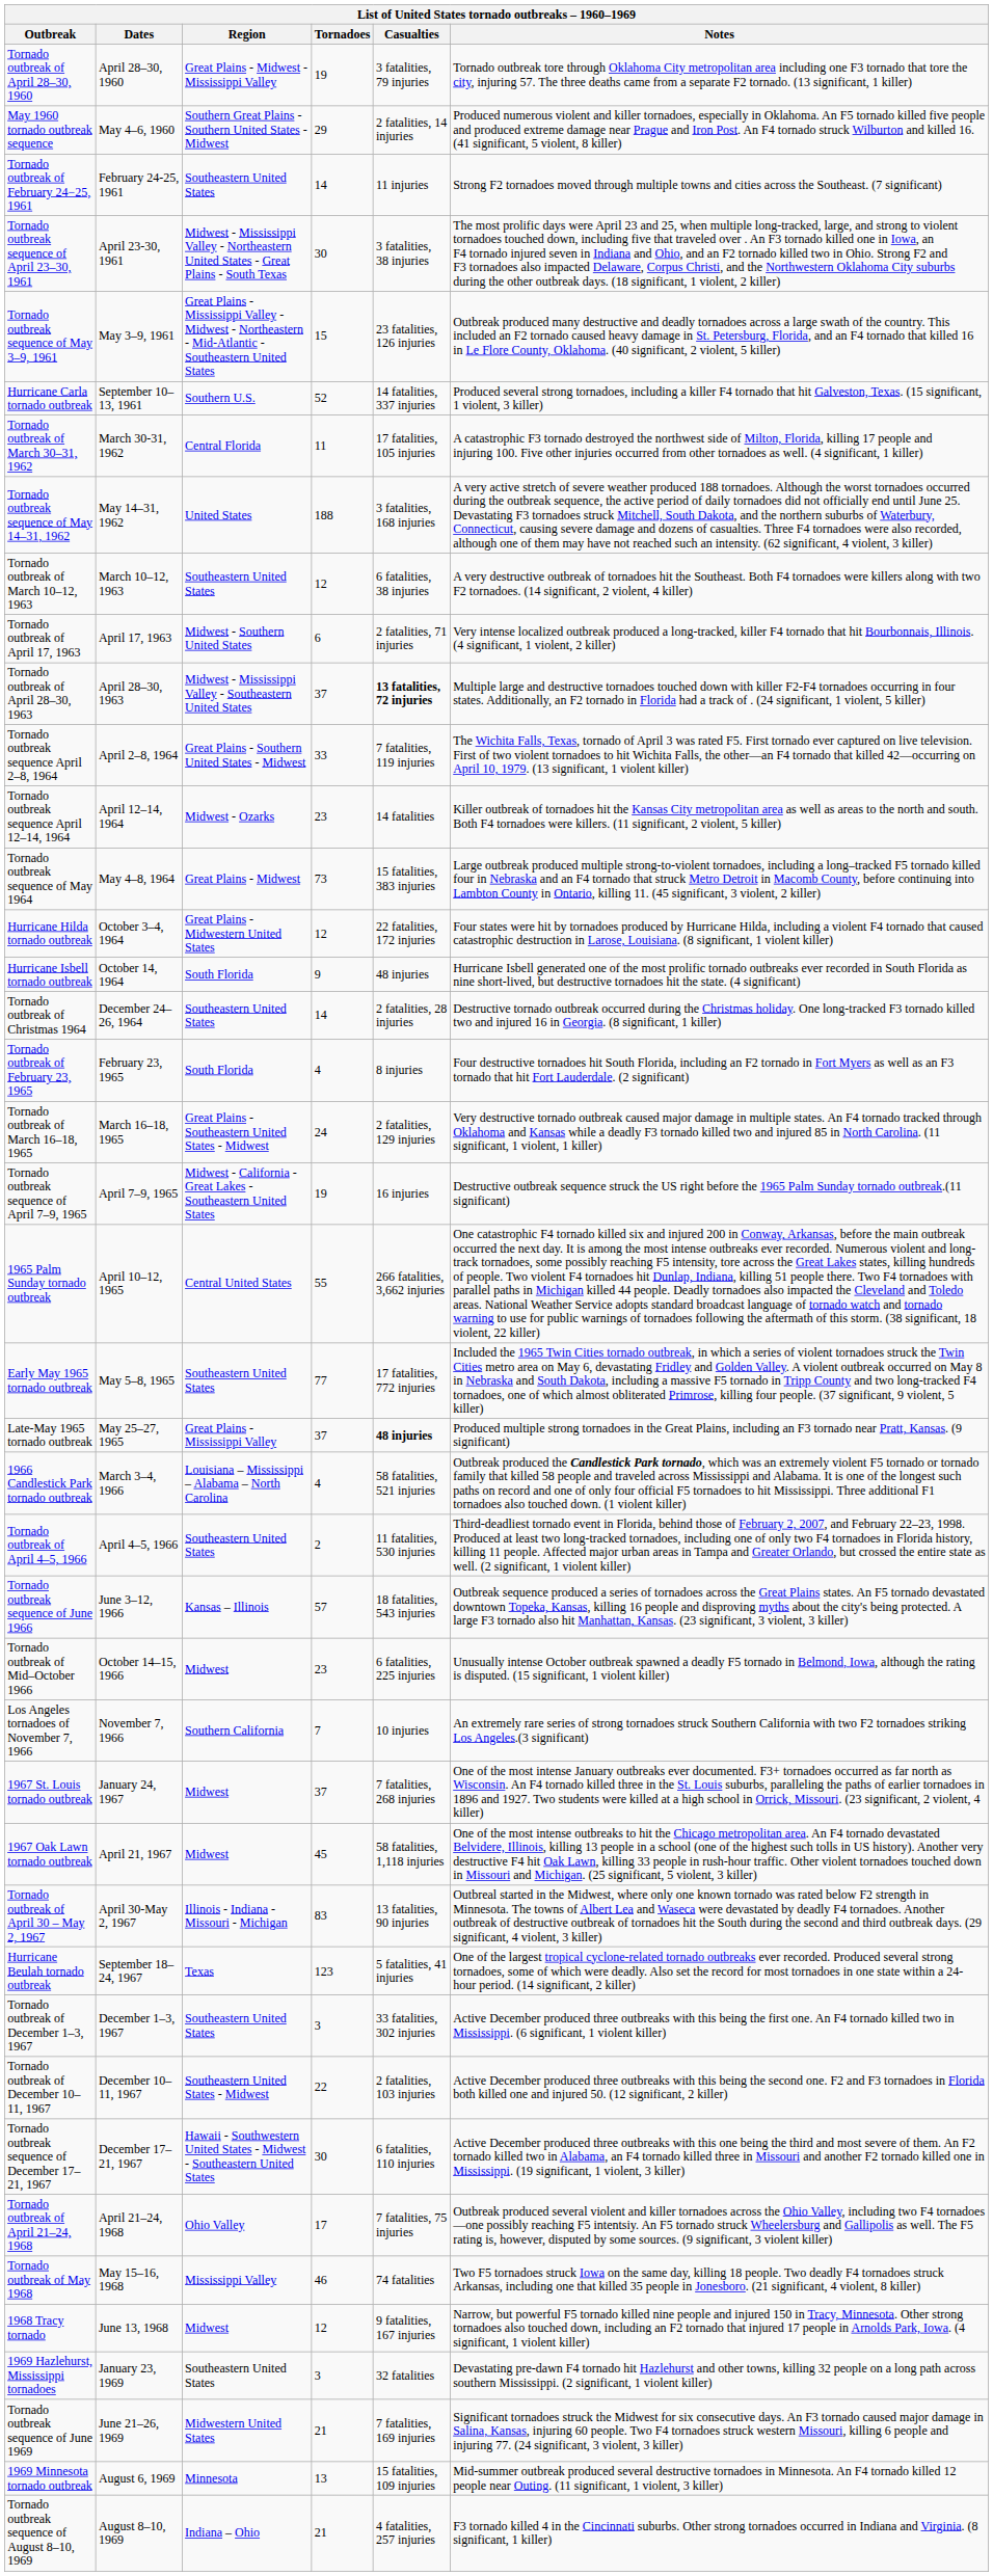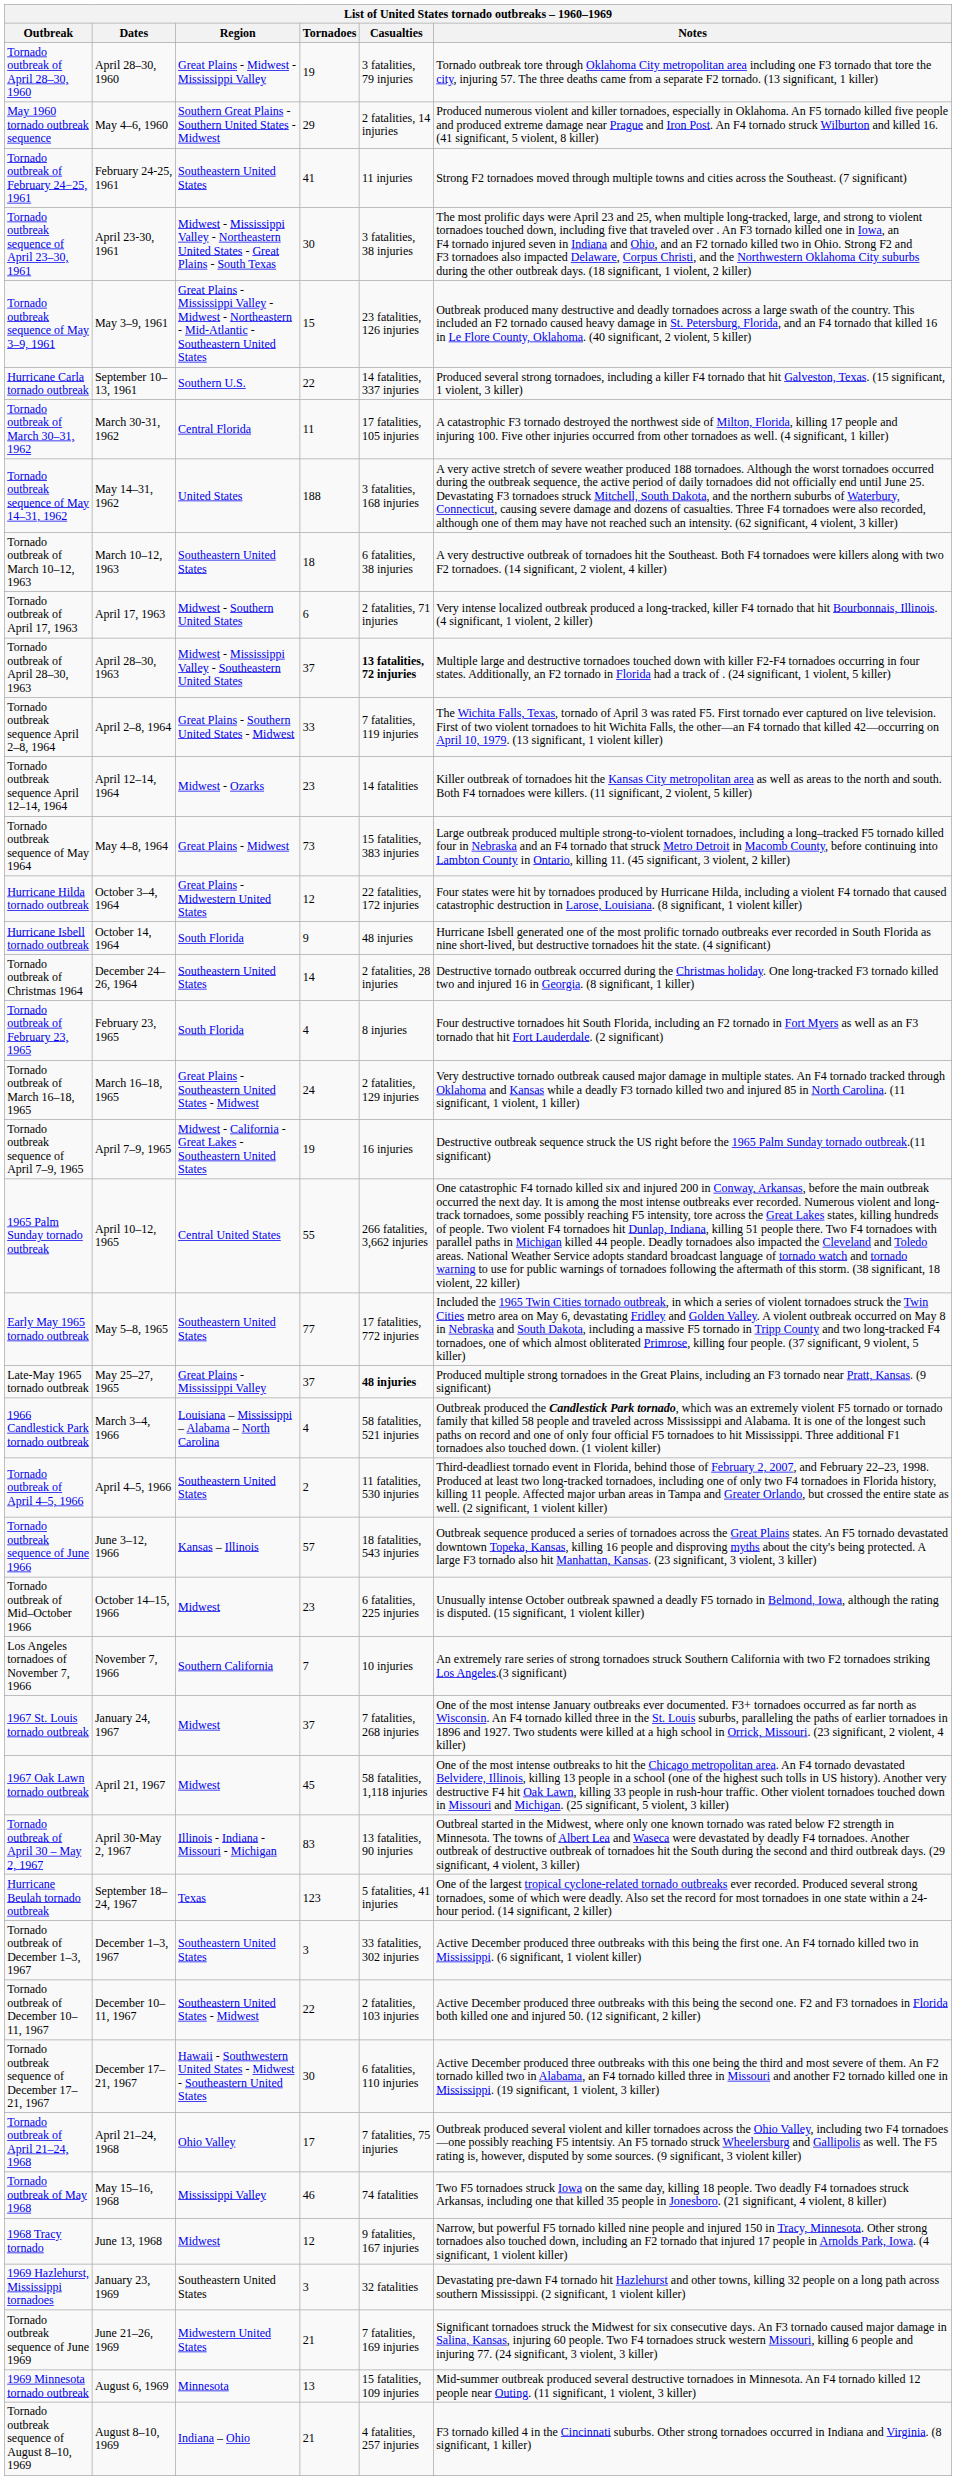Tornado outbreak of February 24−25, 1961 | Tornadoes: 14 -> 41
Hurricane Carla tornado outbreak | Tornadoes: 52 -> 22
Tornado outbreak of March 10–12, 1963 | Tornadoes: 12 -> 18
